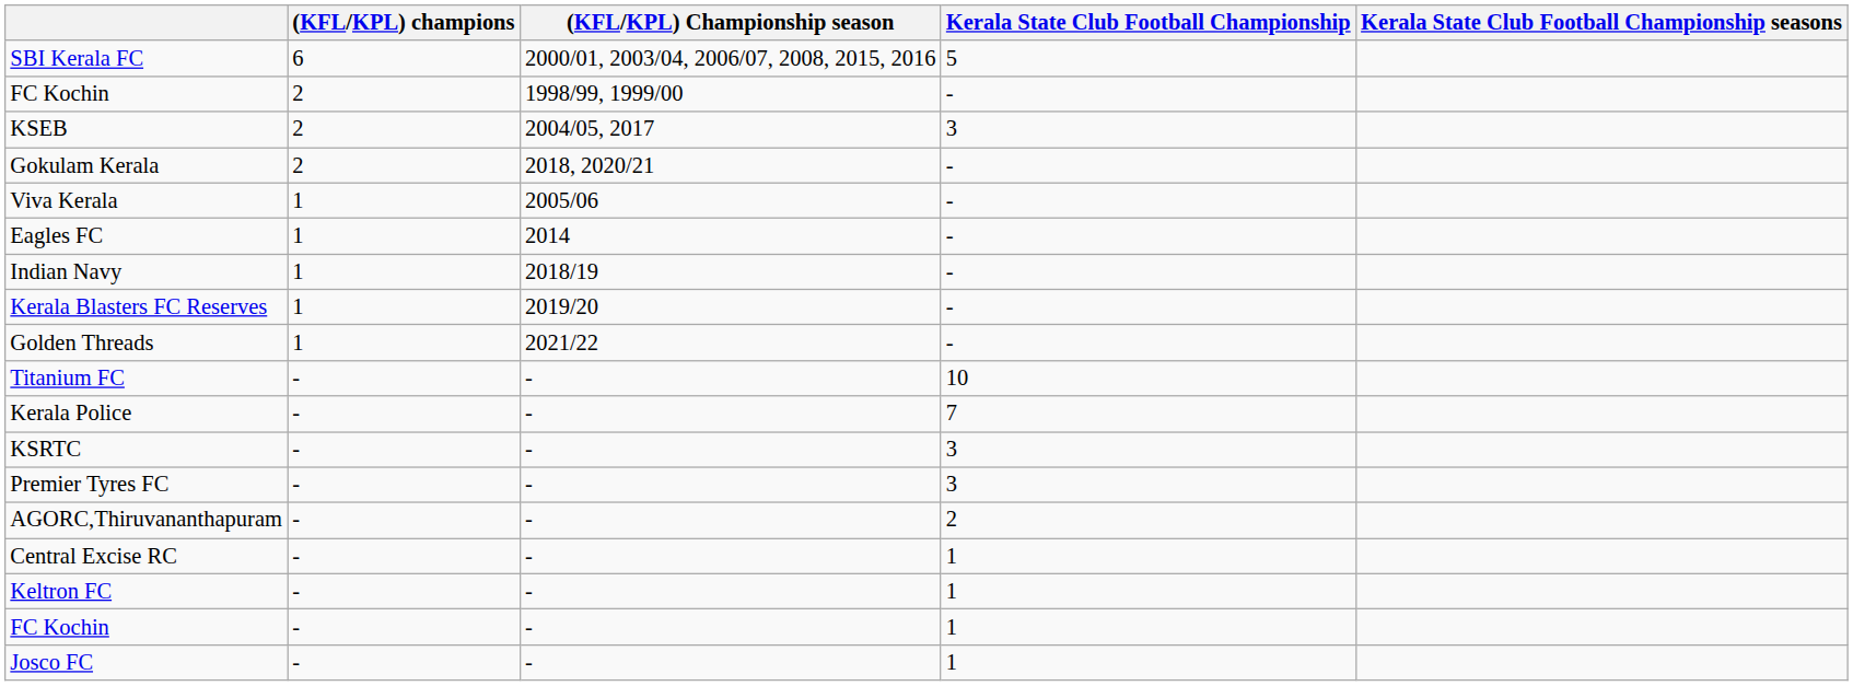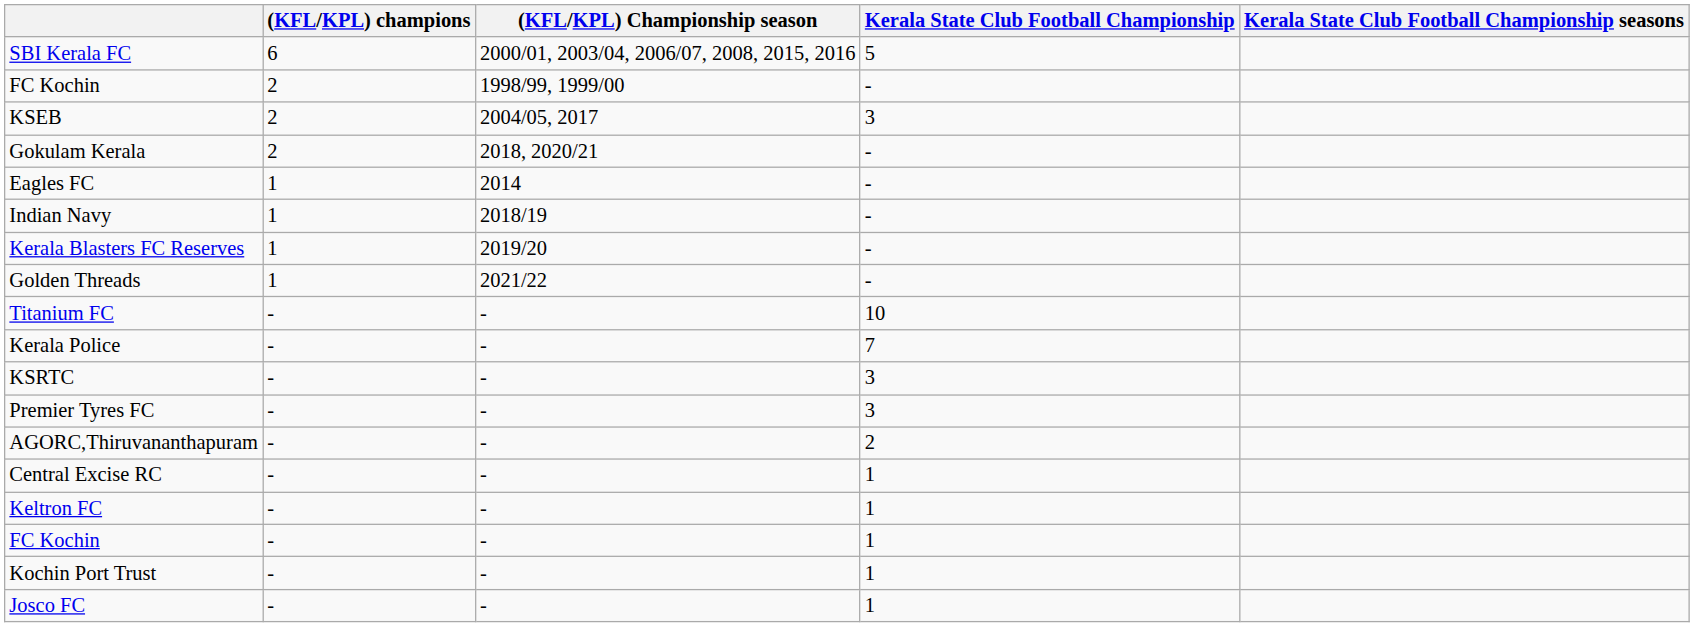- row: Viva Kerala | 1 | 2005/06 | -
+ row: Kochin Port Trust | - | - | 1
